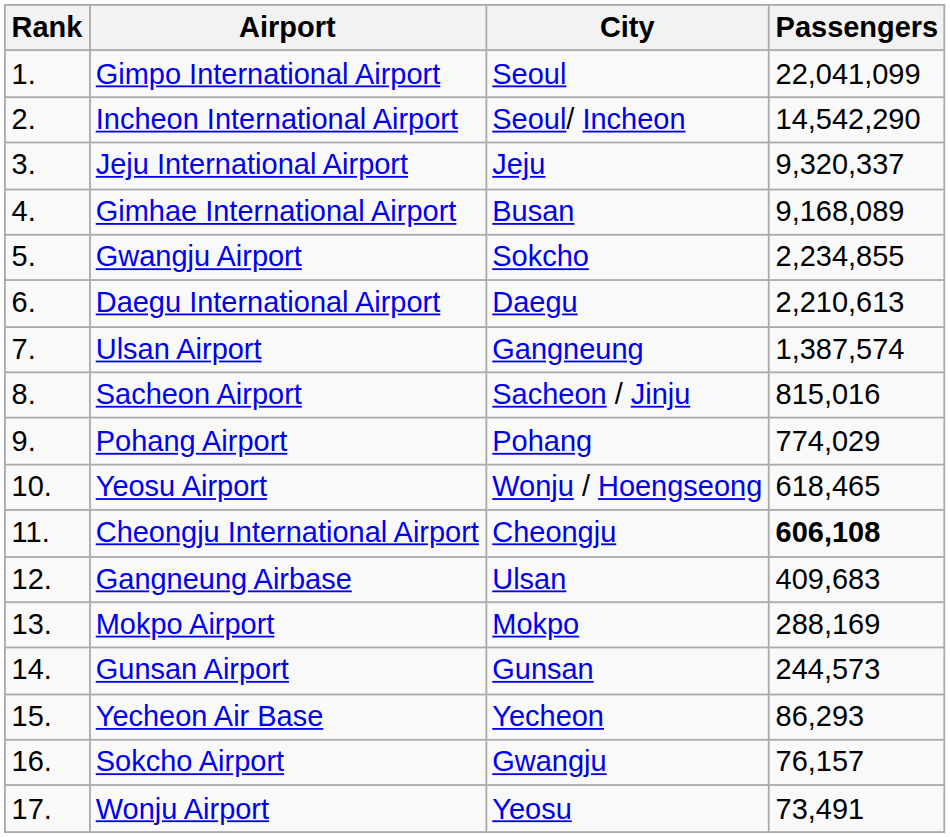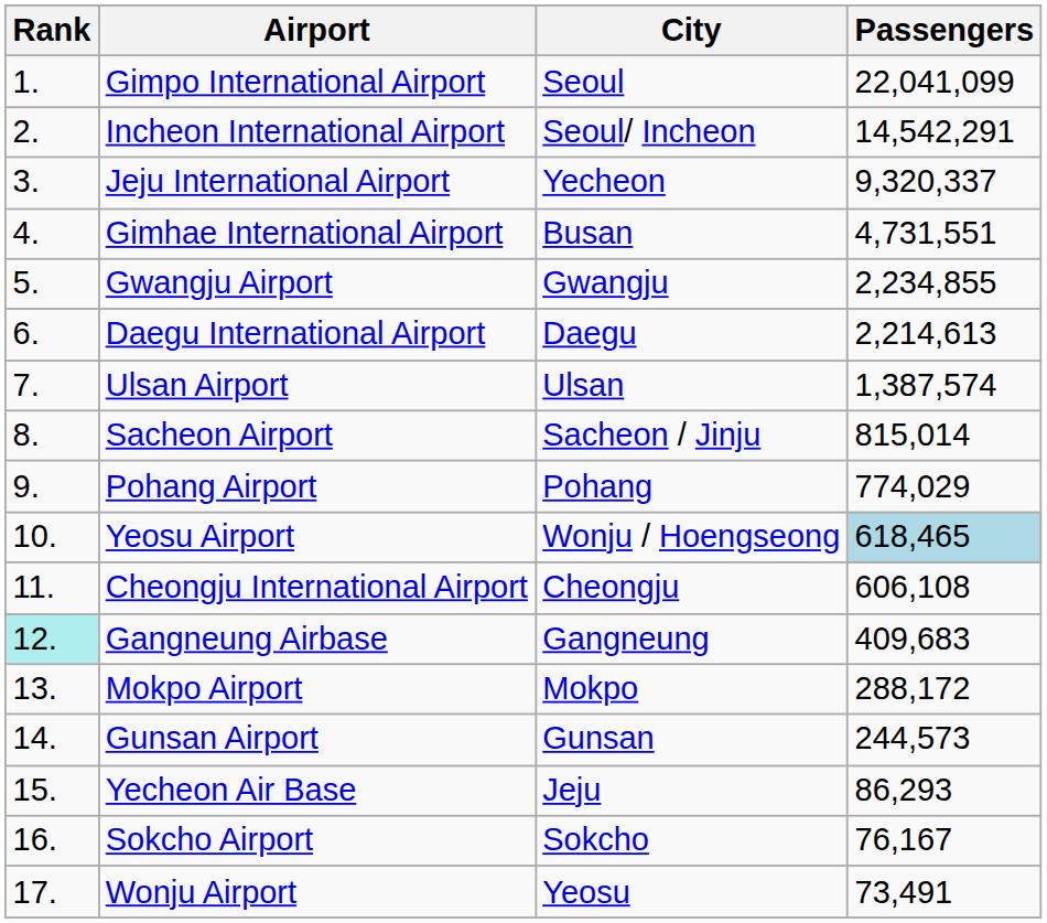Incheon International Airport | Passengers: 14,542,290 -> 14,542,291
Jeju International Airport | City: Jeju -> Yecheon
Gimhae International Airport | Passengers: 9,168,089 -> 4,731,551
Gwangju Airport | City: Sokcho -> Gwangju
Daegu International Airport | Passengers: 2,210,613 -> 2,214,613
Ulsan Airport | City: Gangneung -> Ulsan
Sacheon Airport | Passengers: 815,016 -> 815,014
Yeosu Airport | Passengers: no background -> lightblue background
Cheongju International Airport | Passengers: bold -> normal
Gangneung Airbase | Rank: no background -> paleturquoise background
Gangneung Airbase | City: Ulsan -> Gangneung
Mokpo Airport | Passengers: 288,169 -> 288,172
Yecheon Air Base | City: Yecheon -> Jeju
Sokcho Airport | City: Gwangju -> Sokcho
Sokcho Airport | Passengers: 76,157 -> 76,167
